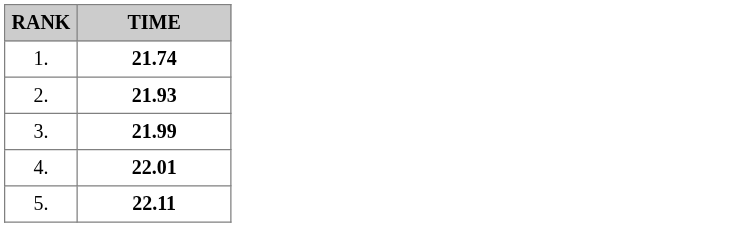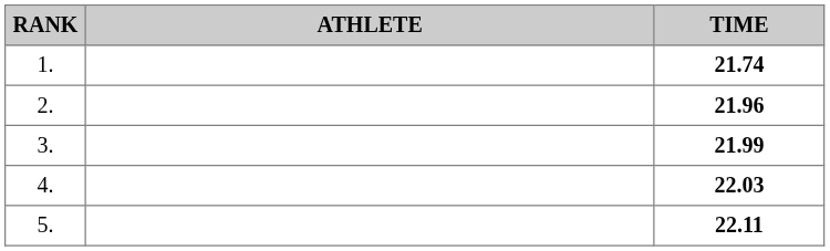+ column: ATHLETE
2. | TIME: 21.93 -> 21.96
4. | TIME: 22.01 -> 22.03
